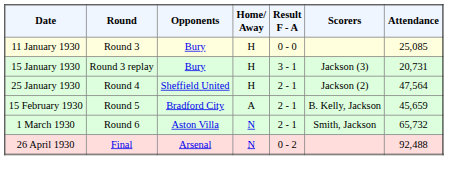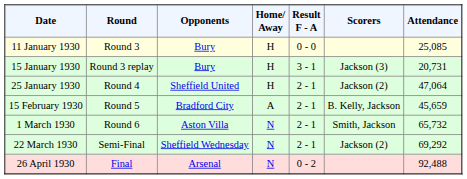25 January 1930 | Attendance: 47,564 -> 47,064
+ row: 22 March 1930 | Semi-Final | Sheffield Wednesday | N | 2 - 1 | Jackson (2) | 69,292
